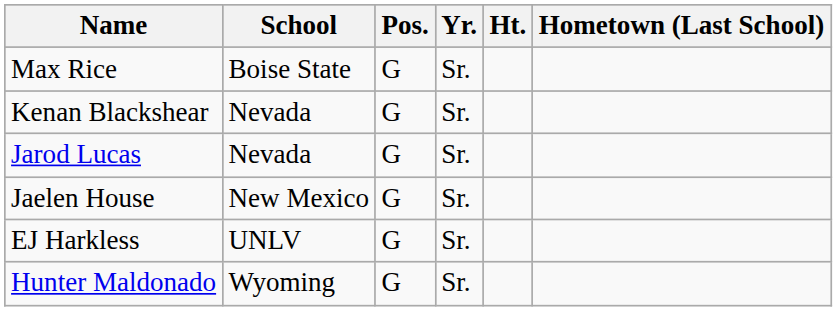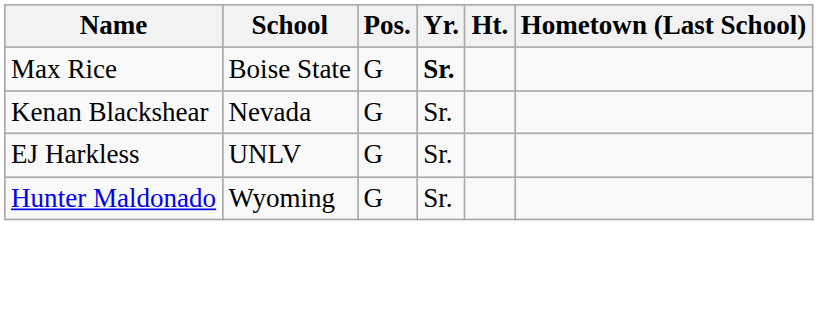Max Rice | Yr.: normal -> bold
- row: Jarod Lucas | Nevada | G | Sr.
- row: Jaelen House | New Mexico | G | Sr.
